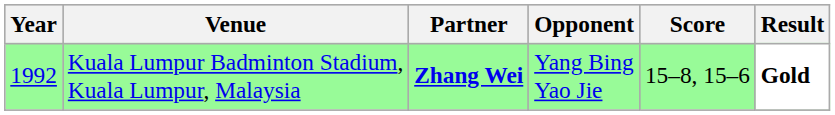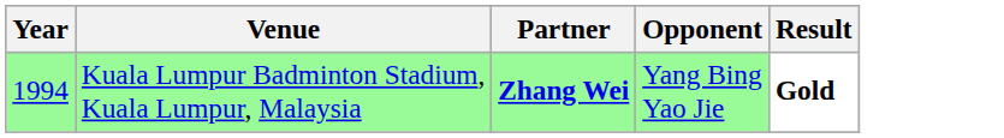- column: Score | 15–8, 15–6
Kuala Lumpur Badminton Stadium, Kuala Lumpur, Malaysia | Year: 1992 -> 1994
